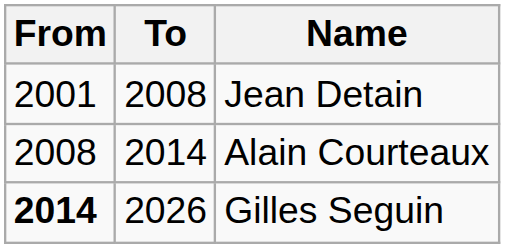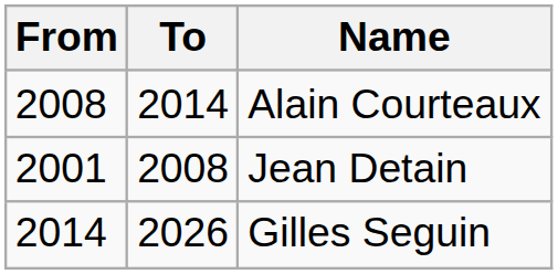rows swapped: Jean Detain <-> Alain Courteaux
Gilles Seguin | From: bold -> normal
